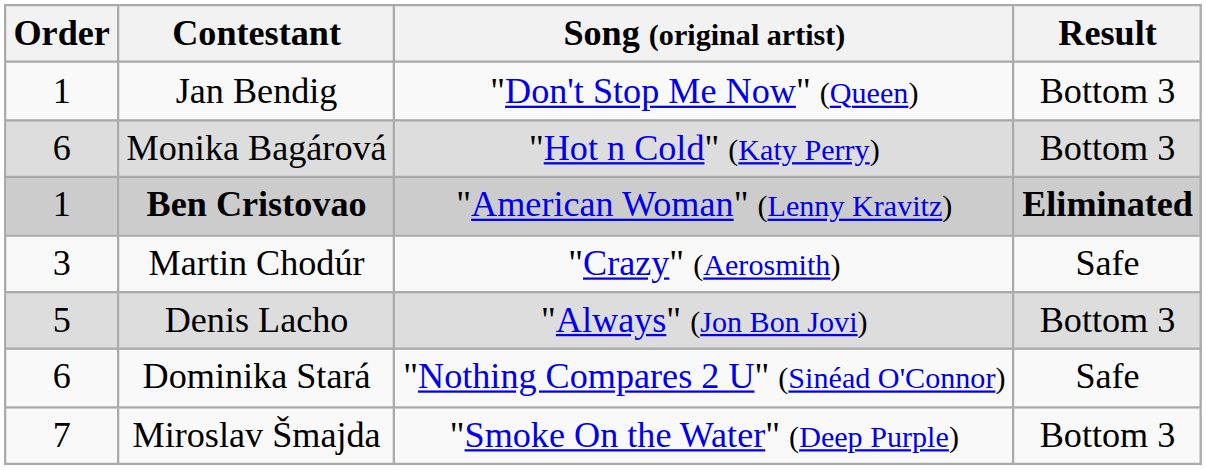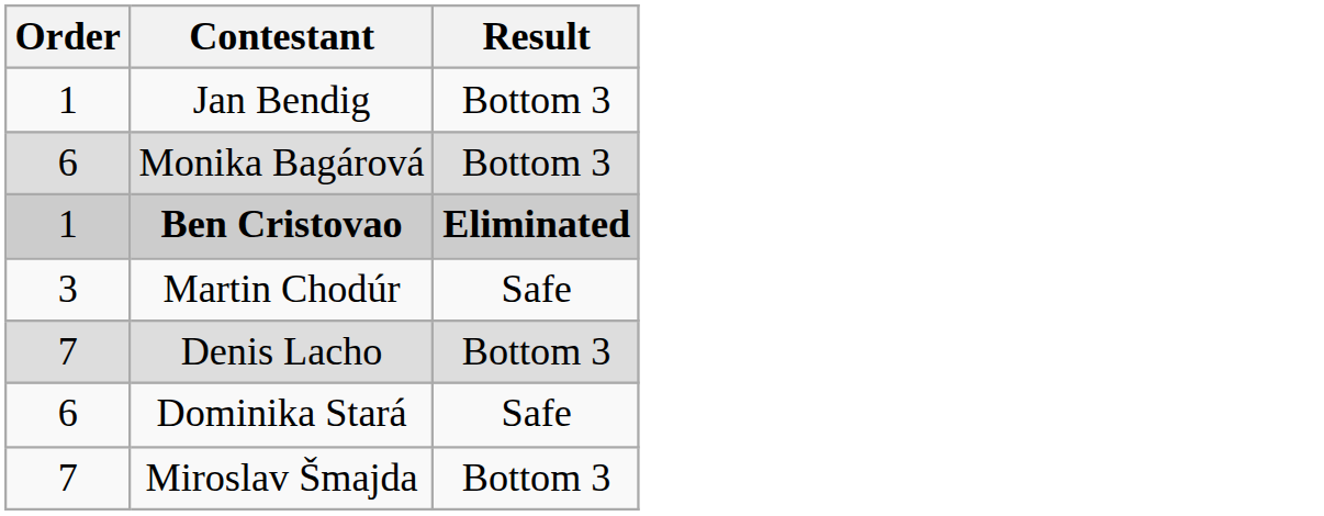- column: Song (original artist) | "Don't Stop Me Now" (Queen) | "Hot n Cold" (Katy Perry) | "American Woman" (Lenny Kravitz) | "Crazy" (Aerosmith) | "Always" (Jon Bon Jovi) | "Nothing Compares 2 U" (Sinéad O'Connor) | "Smoke On the Water" (Deep Purple)
Denis Lacho | Order: 5 -> 7
